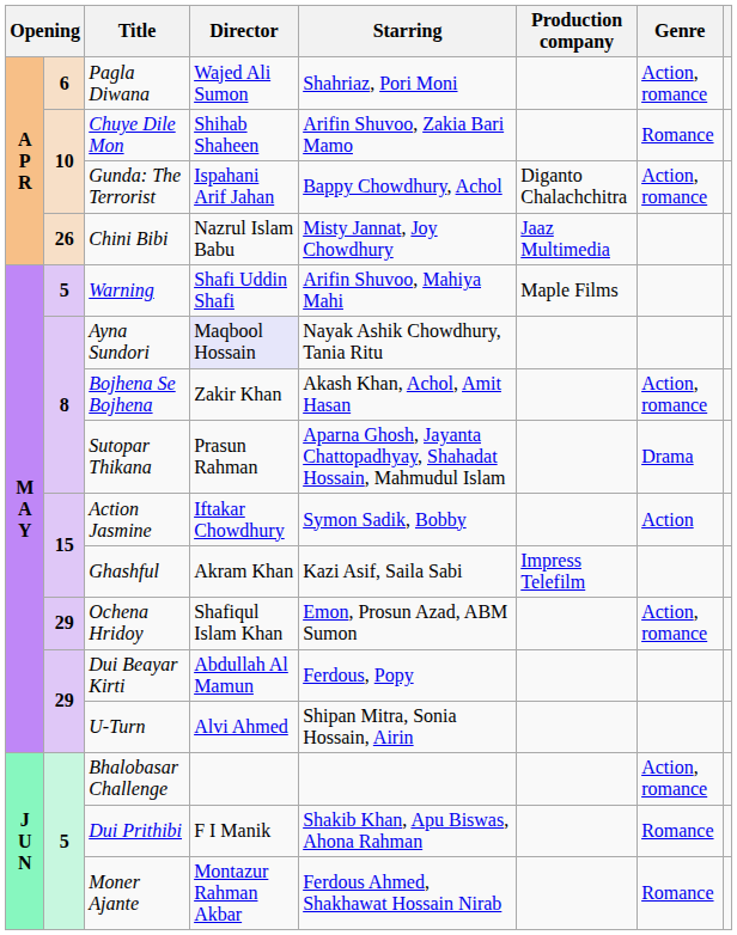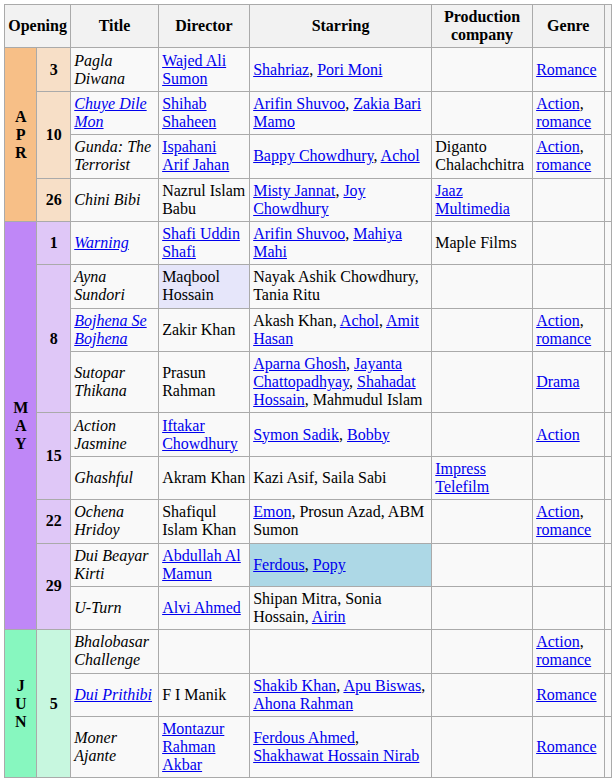Pagla Diwana | column 2: 6 -> 3
Pagla Diwana | Genre: Action, romance -> Romance
Chuye Dile Mon | Genre: Romance -> Action, romance
Warning | column 2: 5 -> 1
Ochena Hridoy | column 2: 29 -> 22
Dui Beayar Kirti | Starring: no background -> lightblue background
